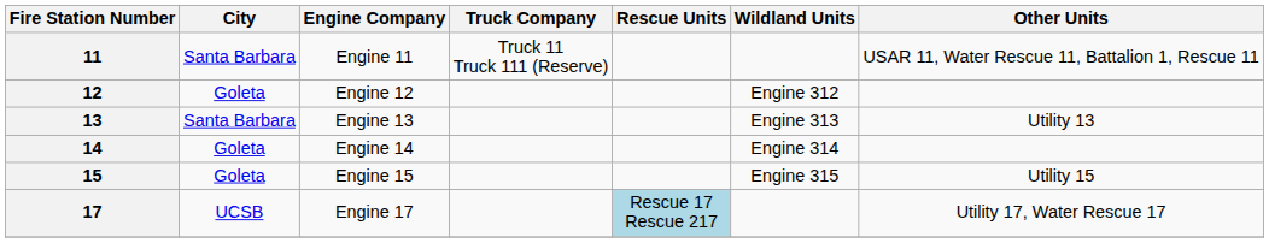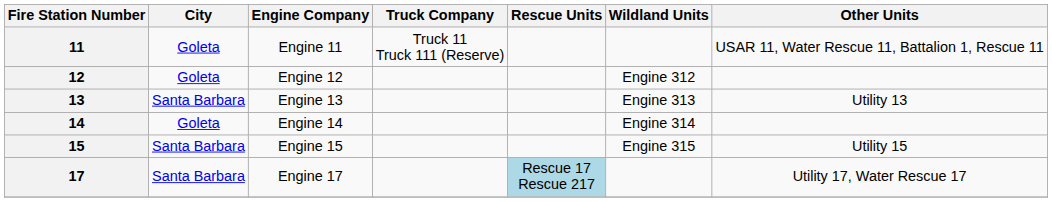11 | City: Santa Barbara -> Goleta
15 | City: Goleta -> Santa Barbara
17 | City: UCSB -> Santa Barbara
